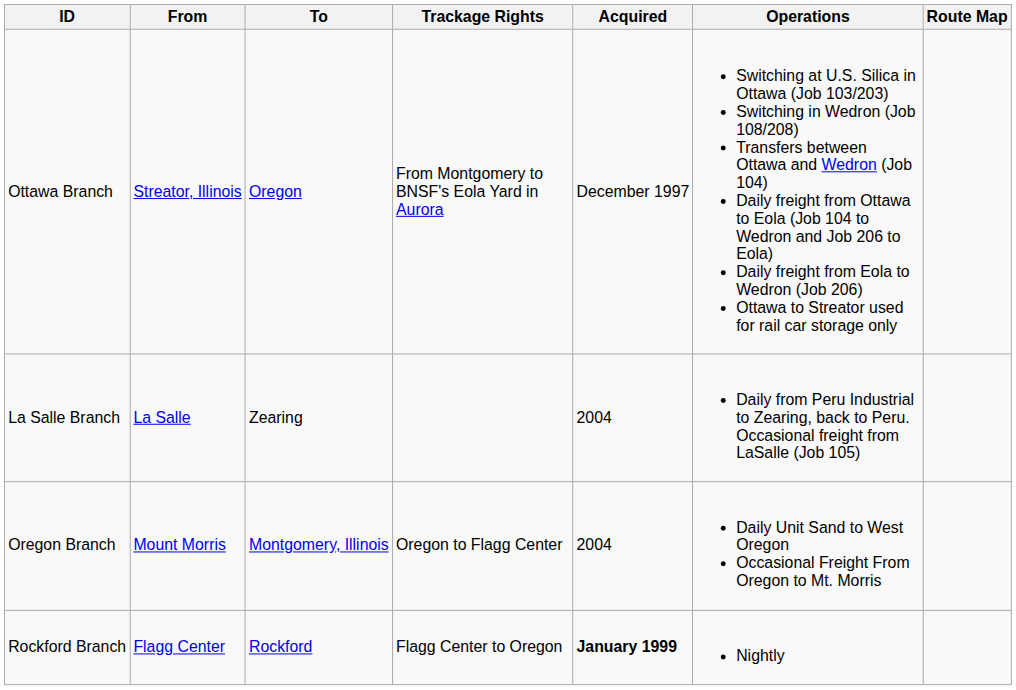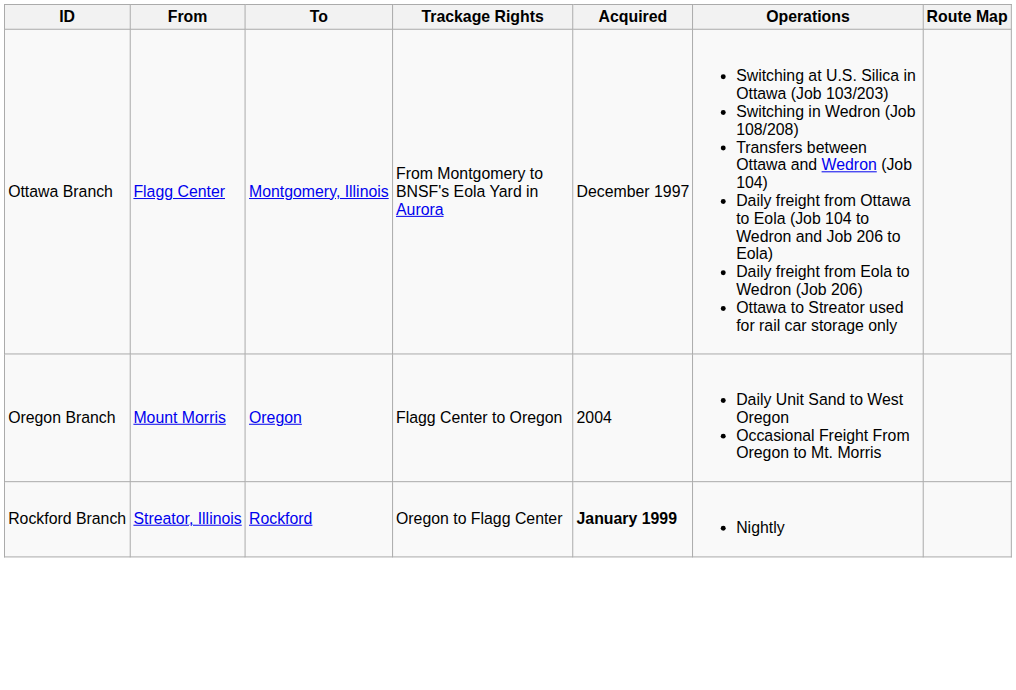Ottawa Branch | From: Streator, Illinois -> Flagg Center
Ottawa Branch | To: Oregon -> Montgomery, Illinois
- row: La Salle Branch | La Salle | Zearing | 2004 | Daily from Peru Industrial to Zearing, back to Peru. Occasional freight from LaSalle (Job 105)
Oregon Branch | To: Montgomery, Illinois -> Oregon
Oregon Branch | Trackage Rights: Oregon to Flagg Center -> Flagg Center to Oregon
Rockford Branch | From: Flagg Center -> Streator, Illinois
Rockford Branch | Trackage Rights: Flagg Center to Oregon -> Oregon to Flagg Center
